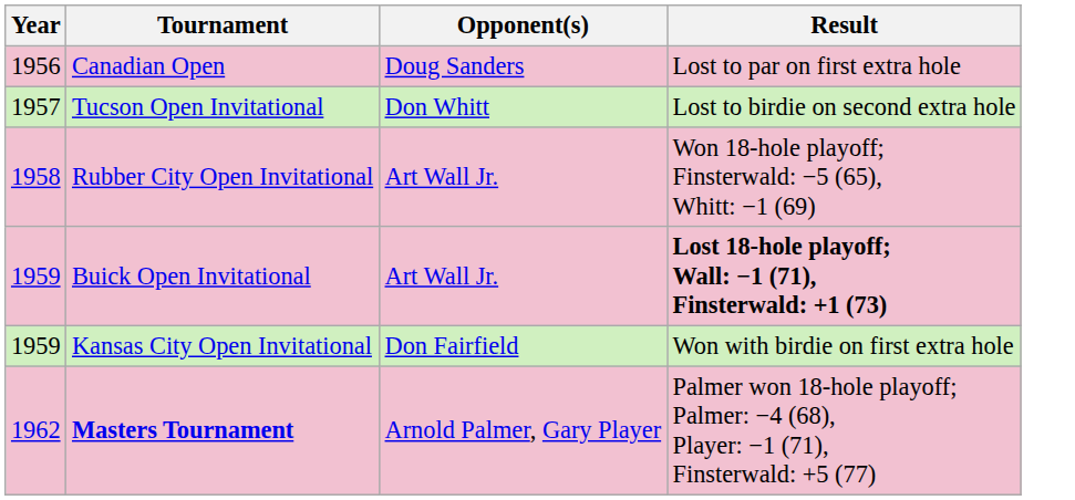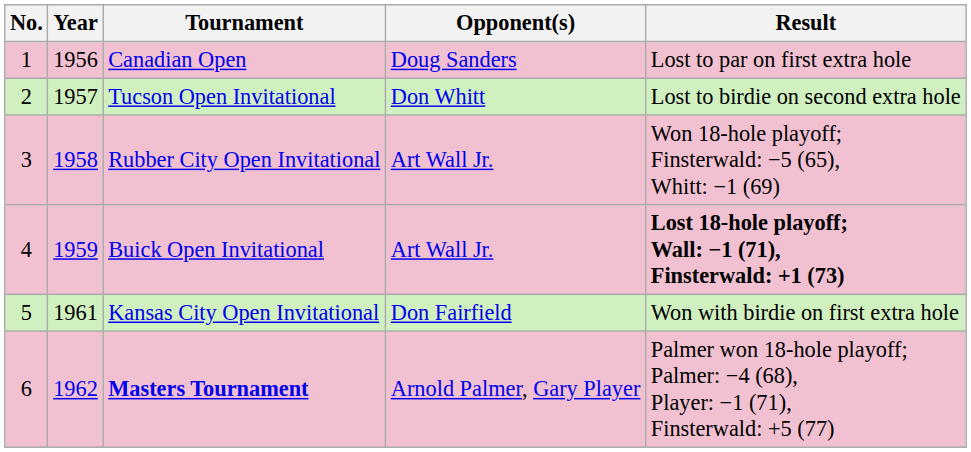+ column: No. | 1 | 2 | 3 | 4 | 5 | 6
Kansas City Open Invitational | Year: 1959 -> 1961
